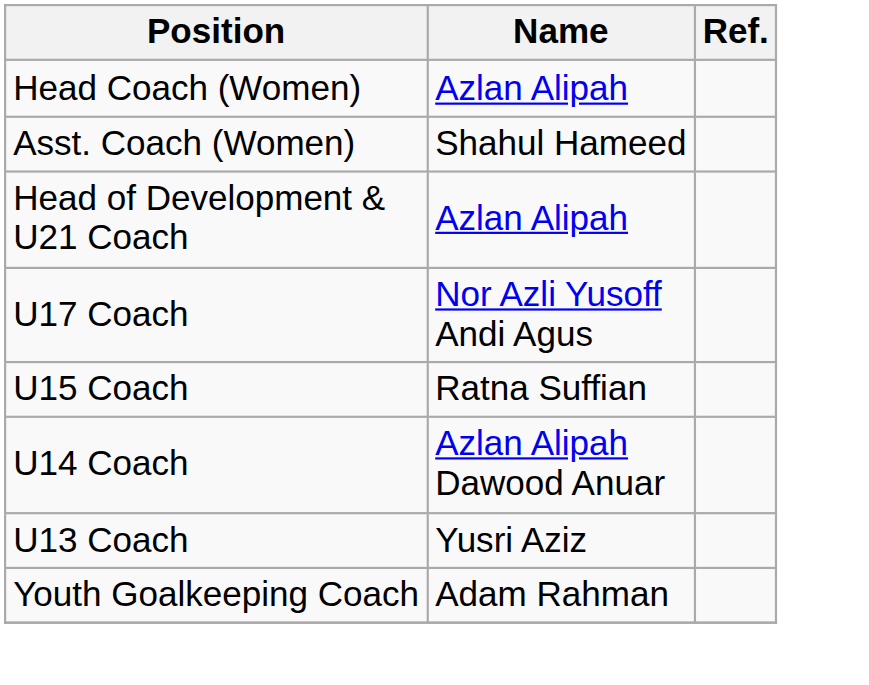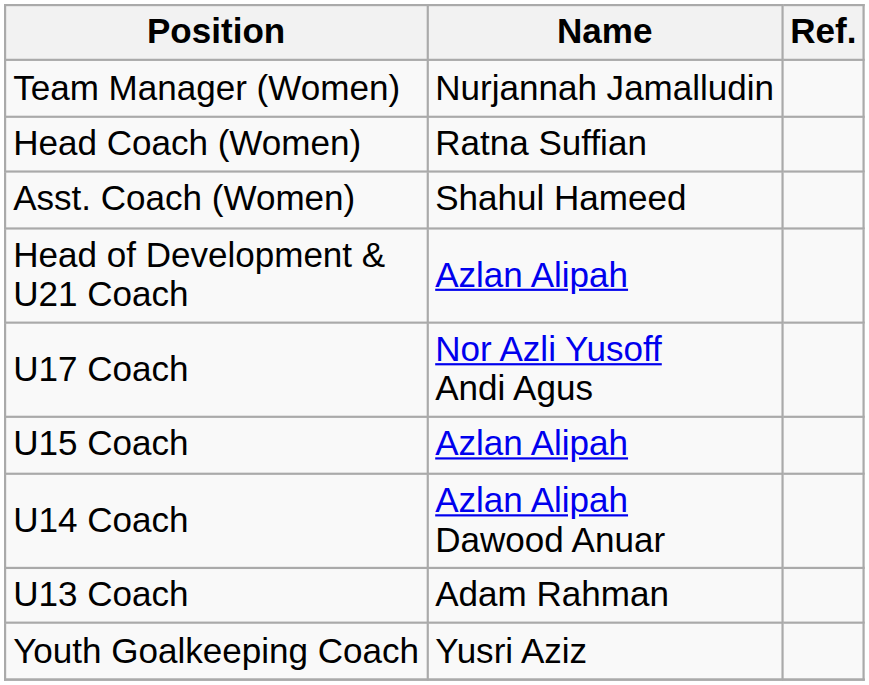+ row: Team Manager (Women) | Nurjannah Jamalludin
Head Coach (Women) | Name: Azlan Alipah -> Ratna Suffian
U15 Coach | Name: Ratna Suffian -> Azlan Alipah
U13 Coach | Name: Yusri Aziz -> Adam Rahman
Youth Goalkeeping Coach | Name: Adam Rahman -> Yusri Aziz
